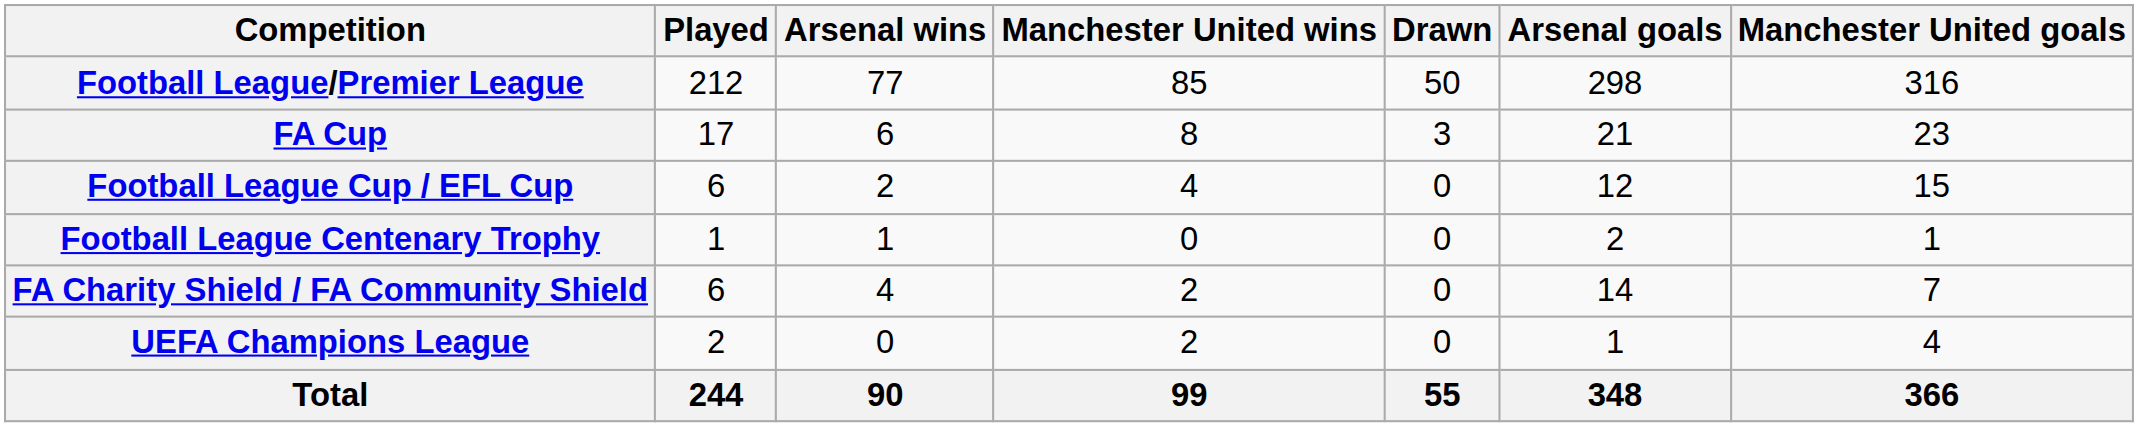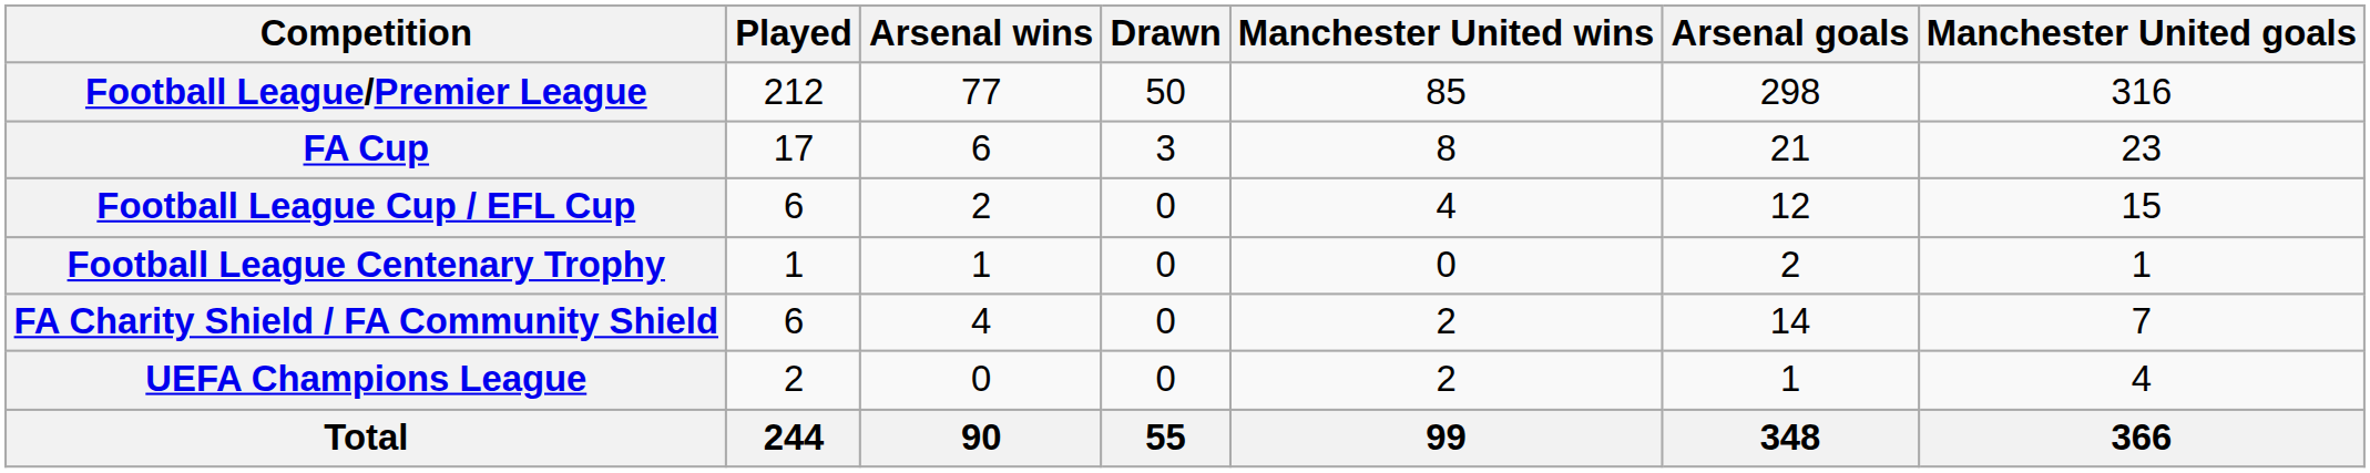columns swapped: Drawn <-> Manchester United wins
